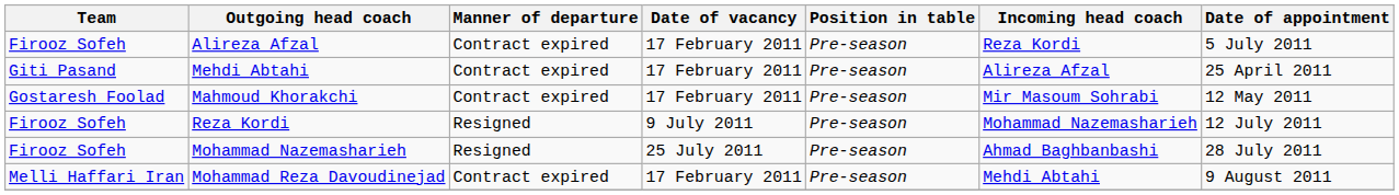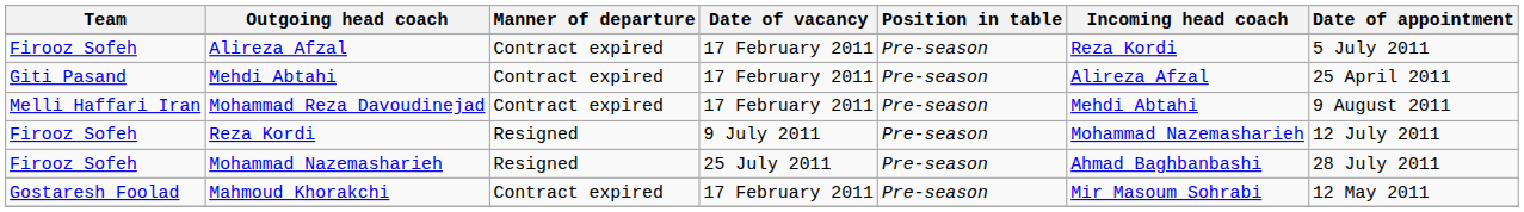rows swapped: Mahmoud Khorakchi <-> Mohammad Reza Davoudinejad
